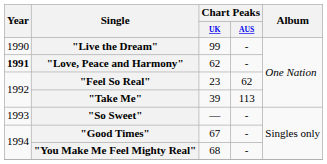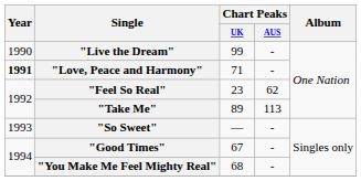"Love, Peace and Harmony" | Chart Peaks / UK: 62 -> 71
"Take Me" | Chart Peaks / UK: 39 -> 89
